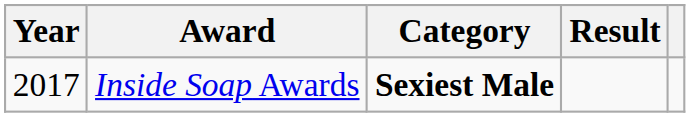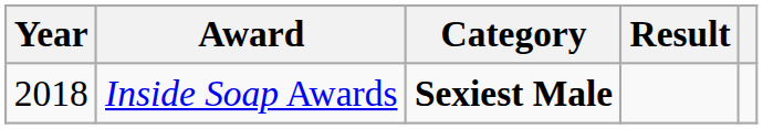Inside Soap Awards | Year: 2017 -> 2018
